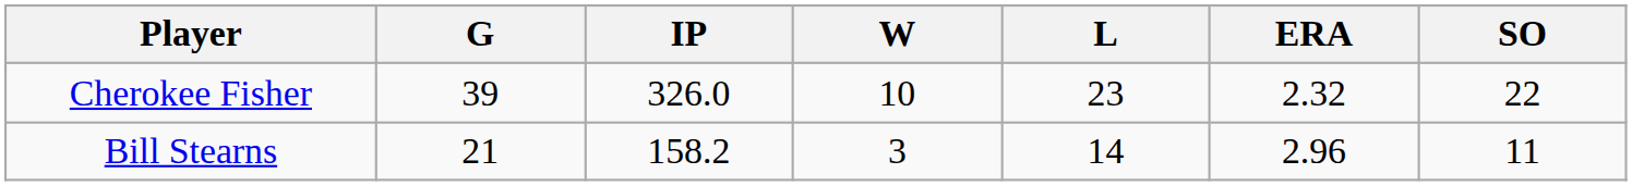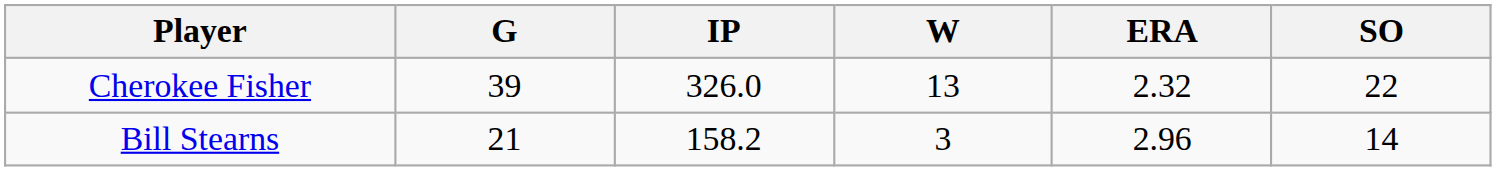- column: L | 23 | 14
Cherokee Fisher | W: 10 -> 13
Bill Stearns | SO: 11 -> 14
